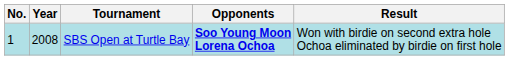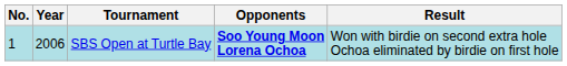SBS Open at Turtle Bay | Year: 2008 -> 2006
